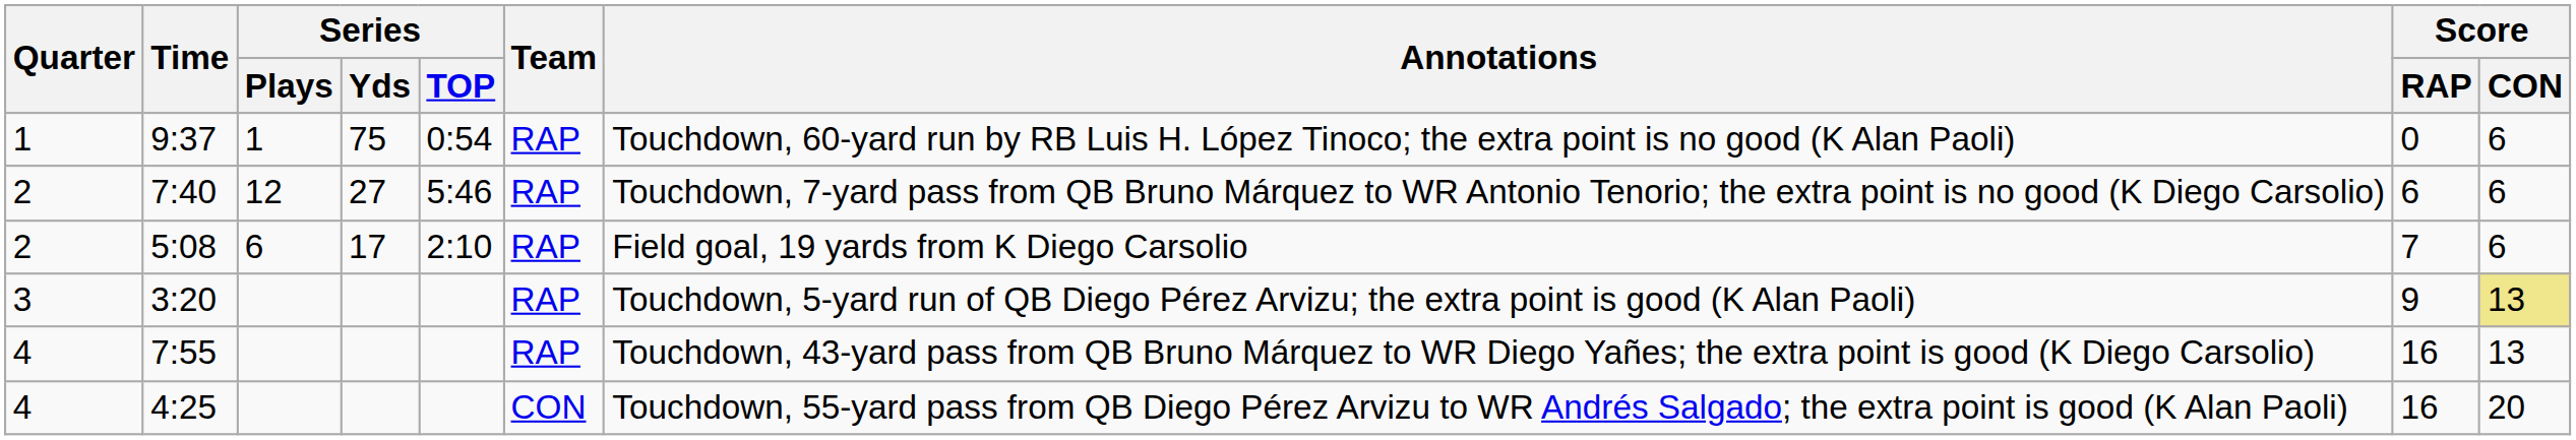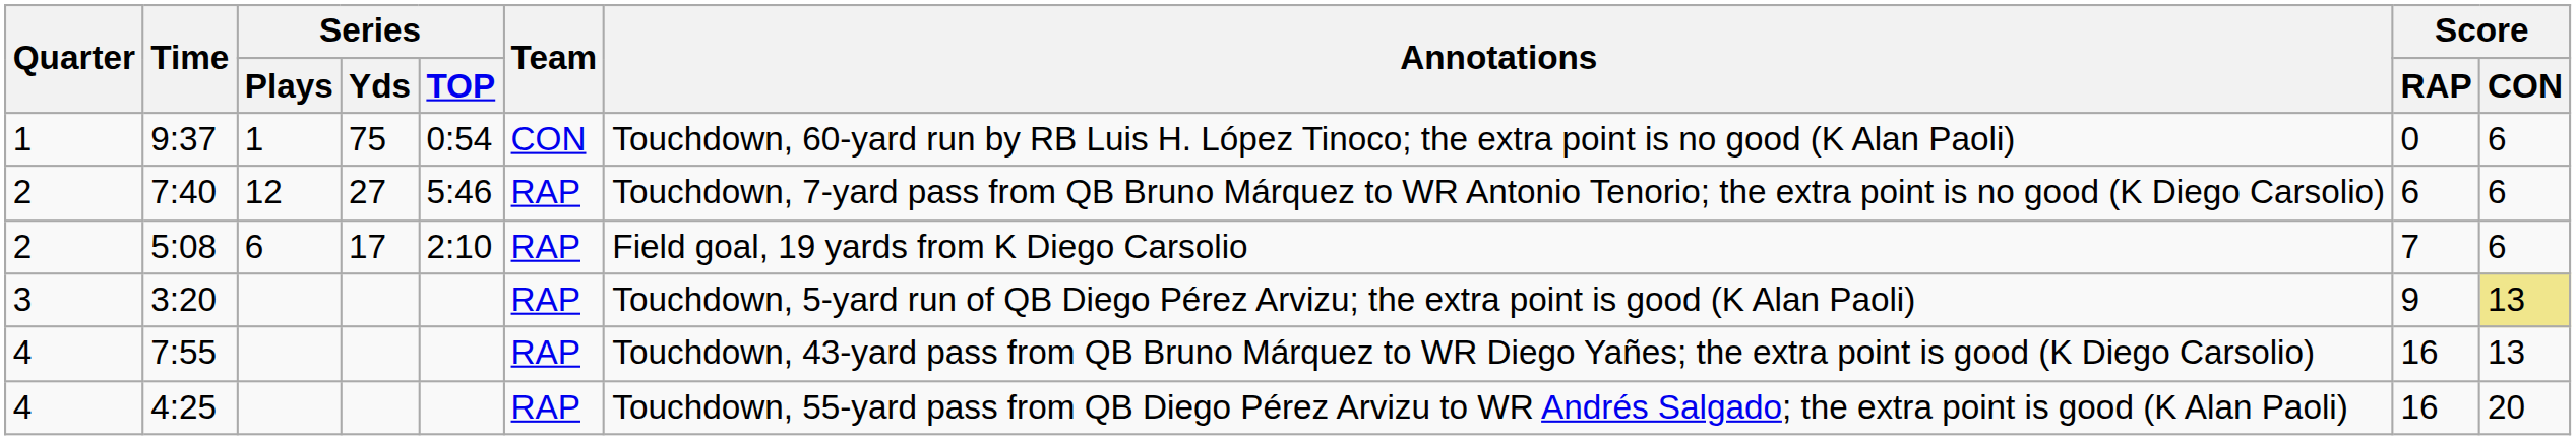9:37 | Team: RAP -> CON
4:25 | Team: CON -> RAP
